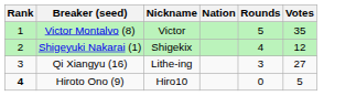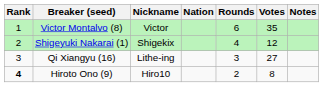+ column: Notes
Victor Montalvo (8) | Rounds: 5 -> 6
Hiroto Ono (9) | Rounds: 0 -> 2
Hiroto Ono (9) | Votes: 5 -> 8
